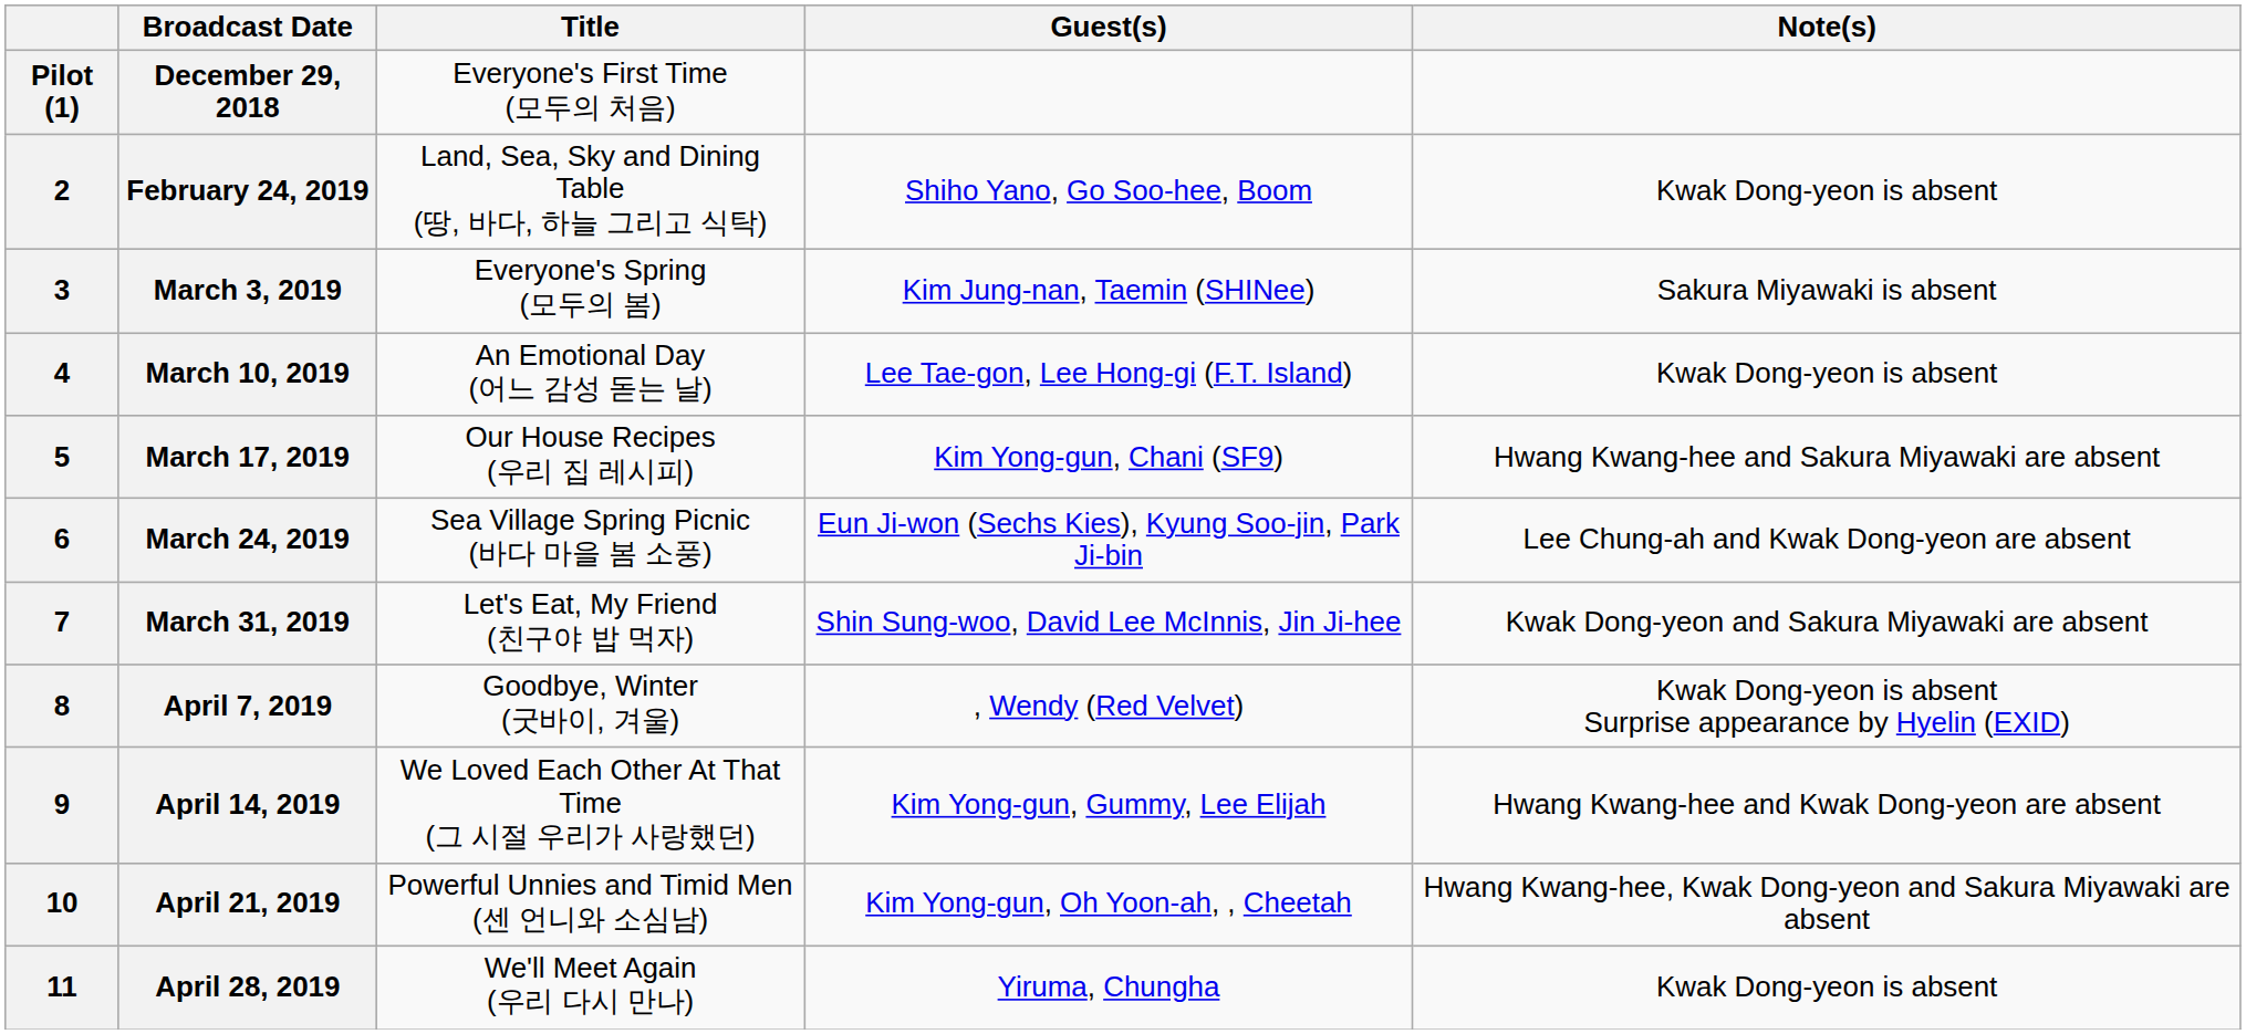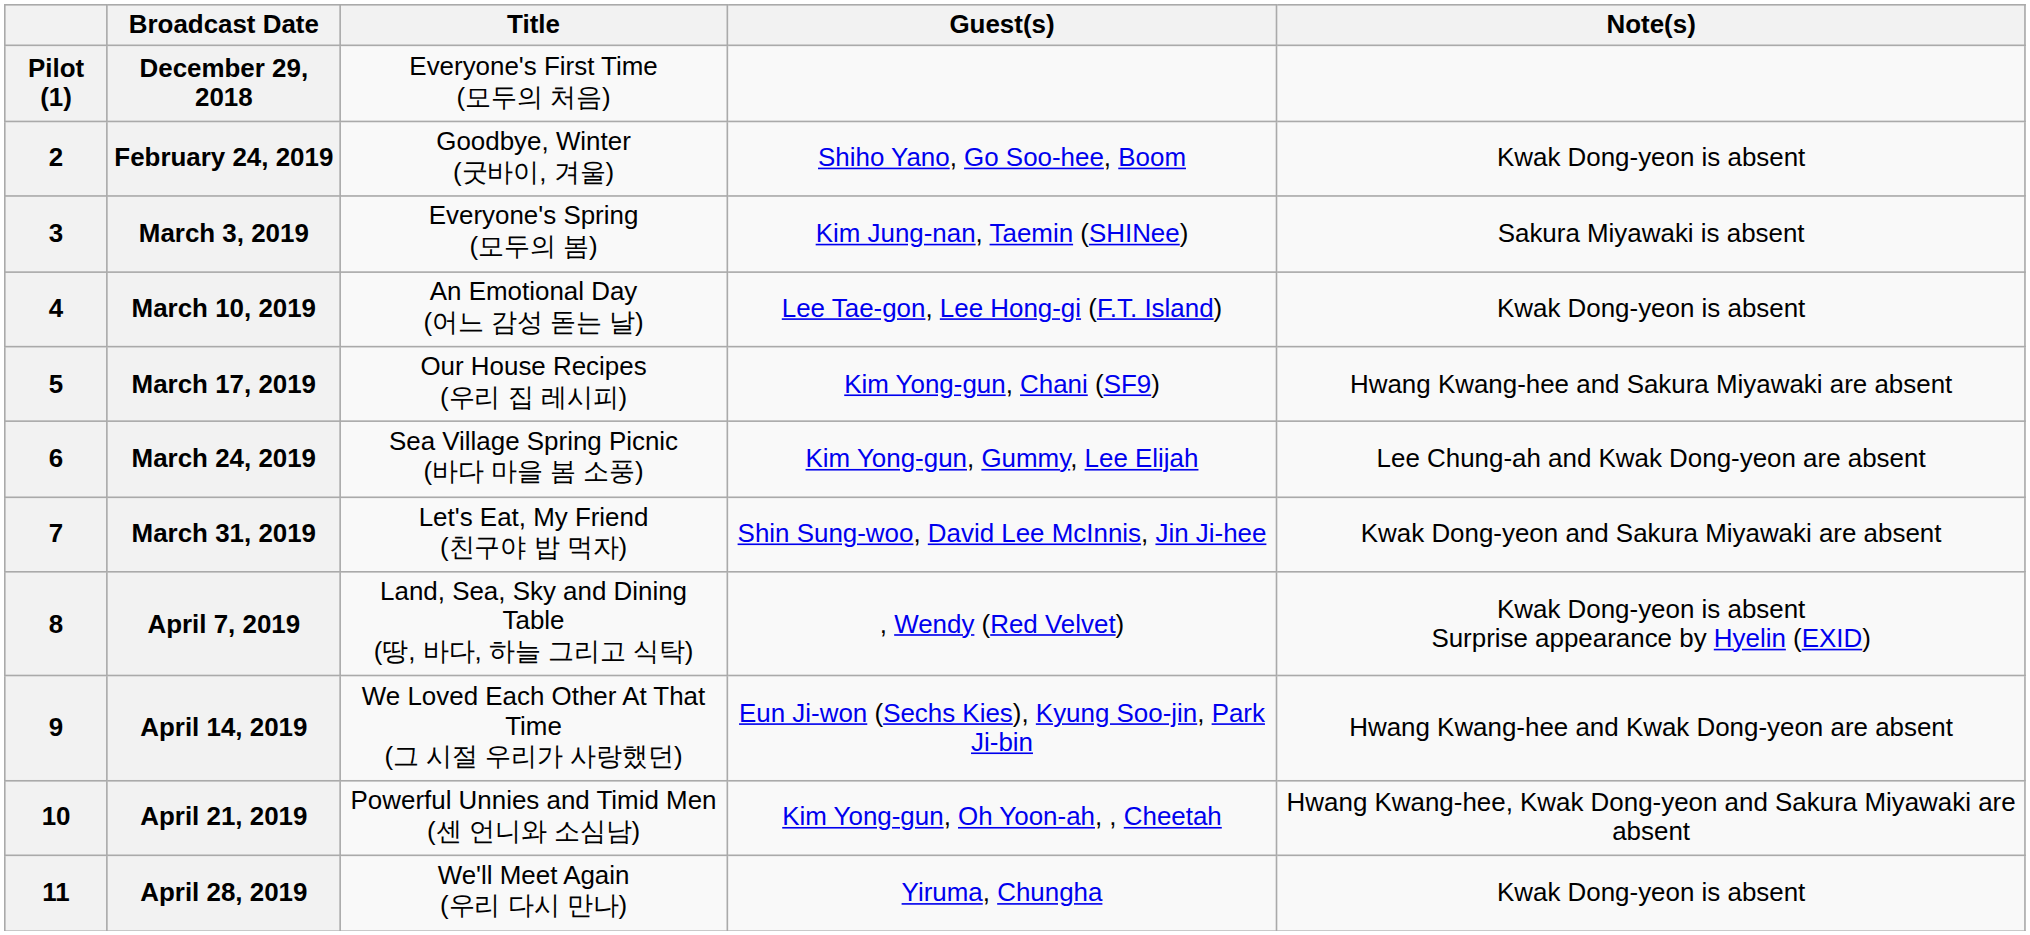February 24, 2019 | Title: Land, Sea, Sky and Dining Table (땅, 바다, 하늘 그리고 식탁) -> Goodbye, Winter (굿바이, 겨울)
March 24, 2019 | Guest(s): Eun Ji-won (Sechs Kies), Kyung Soo-jin, Park Ji-bin -> Kim Yong-gun, Gummy, Lee Elijah
April 7, 2019 | Title: Goodbye, Winter (굿바이, 겨울) -> Land, Sea, Sky and Dining Table (땅, 바다, 하늘 그리고 식탁)
April 14, 2019 | Guest(s): Kim Yong-gun, Gummy, Lee Elijah -> Eun Ji-won (Sechs Kies), Kyung Soo-jin, Park Ji-bin
